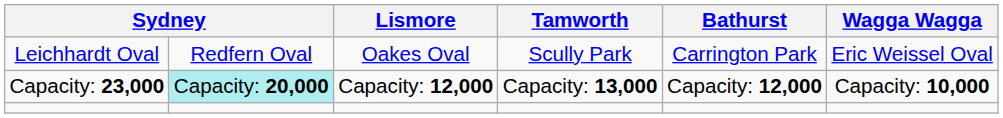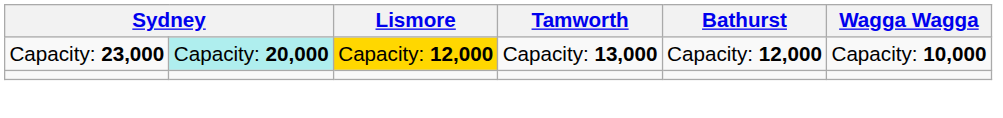- row: Leichhardt Oval | Redfern Oval | Oakes Oval | Scully Park | Carrington Park | Eric Weissel Oval
Capacity: 23,000 | Lismore: no background -> gold background
